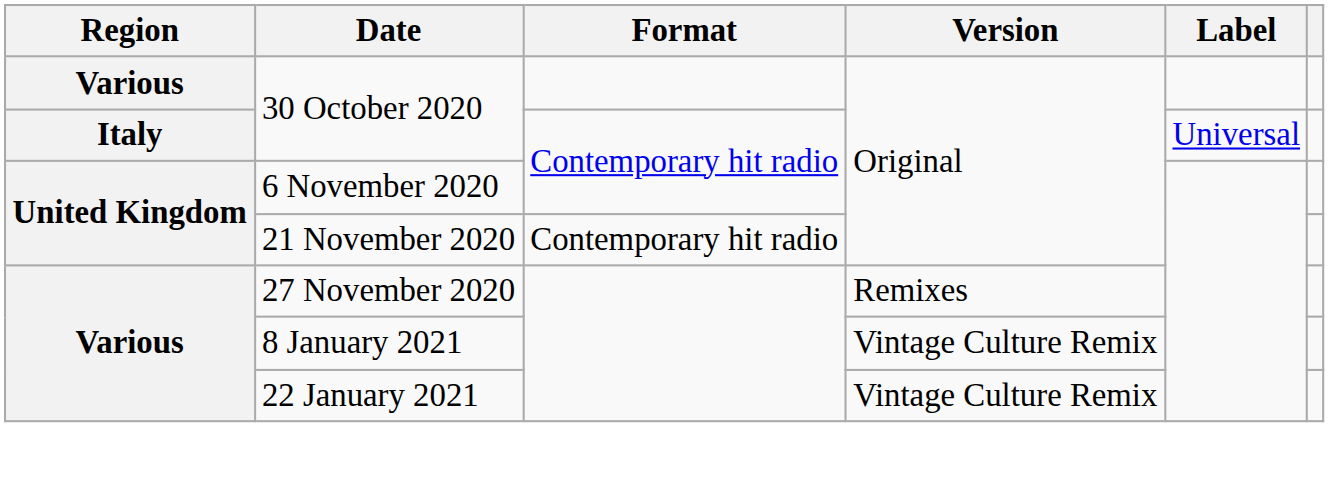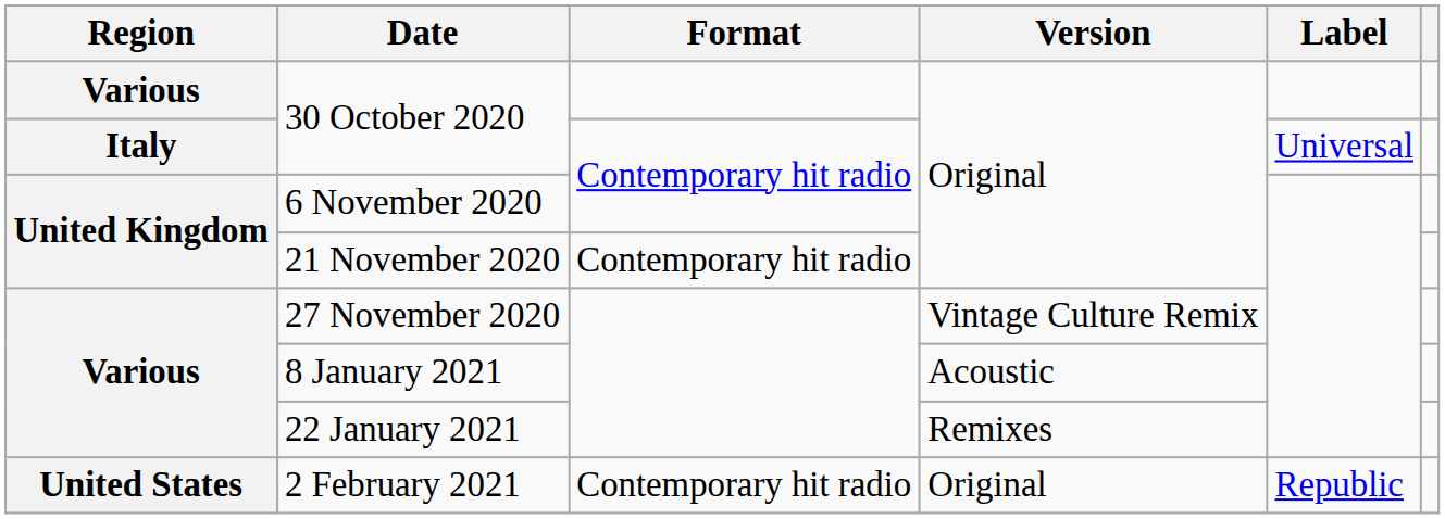27 November 2020 | Version: Remixes -> Vintage Culture Remix
8 January 2021 | Version: Vintage Culture Remix -> Acoustic
22 January 2021 | Version: Vintage Culture Remix -> Remixes
+ row: United States | 2 February 2021 | Contemporary hit radio | Original | Republic
